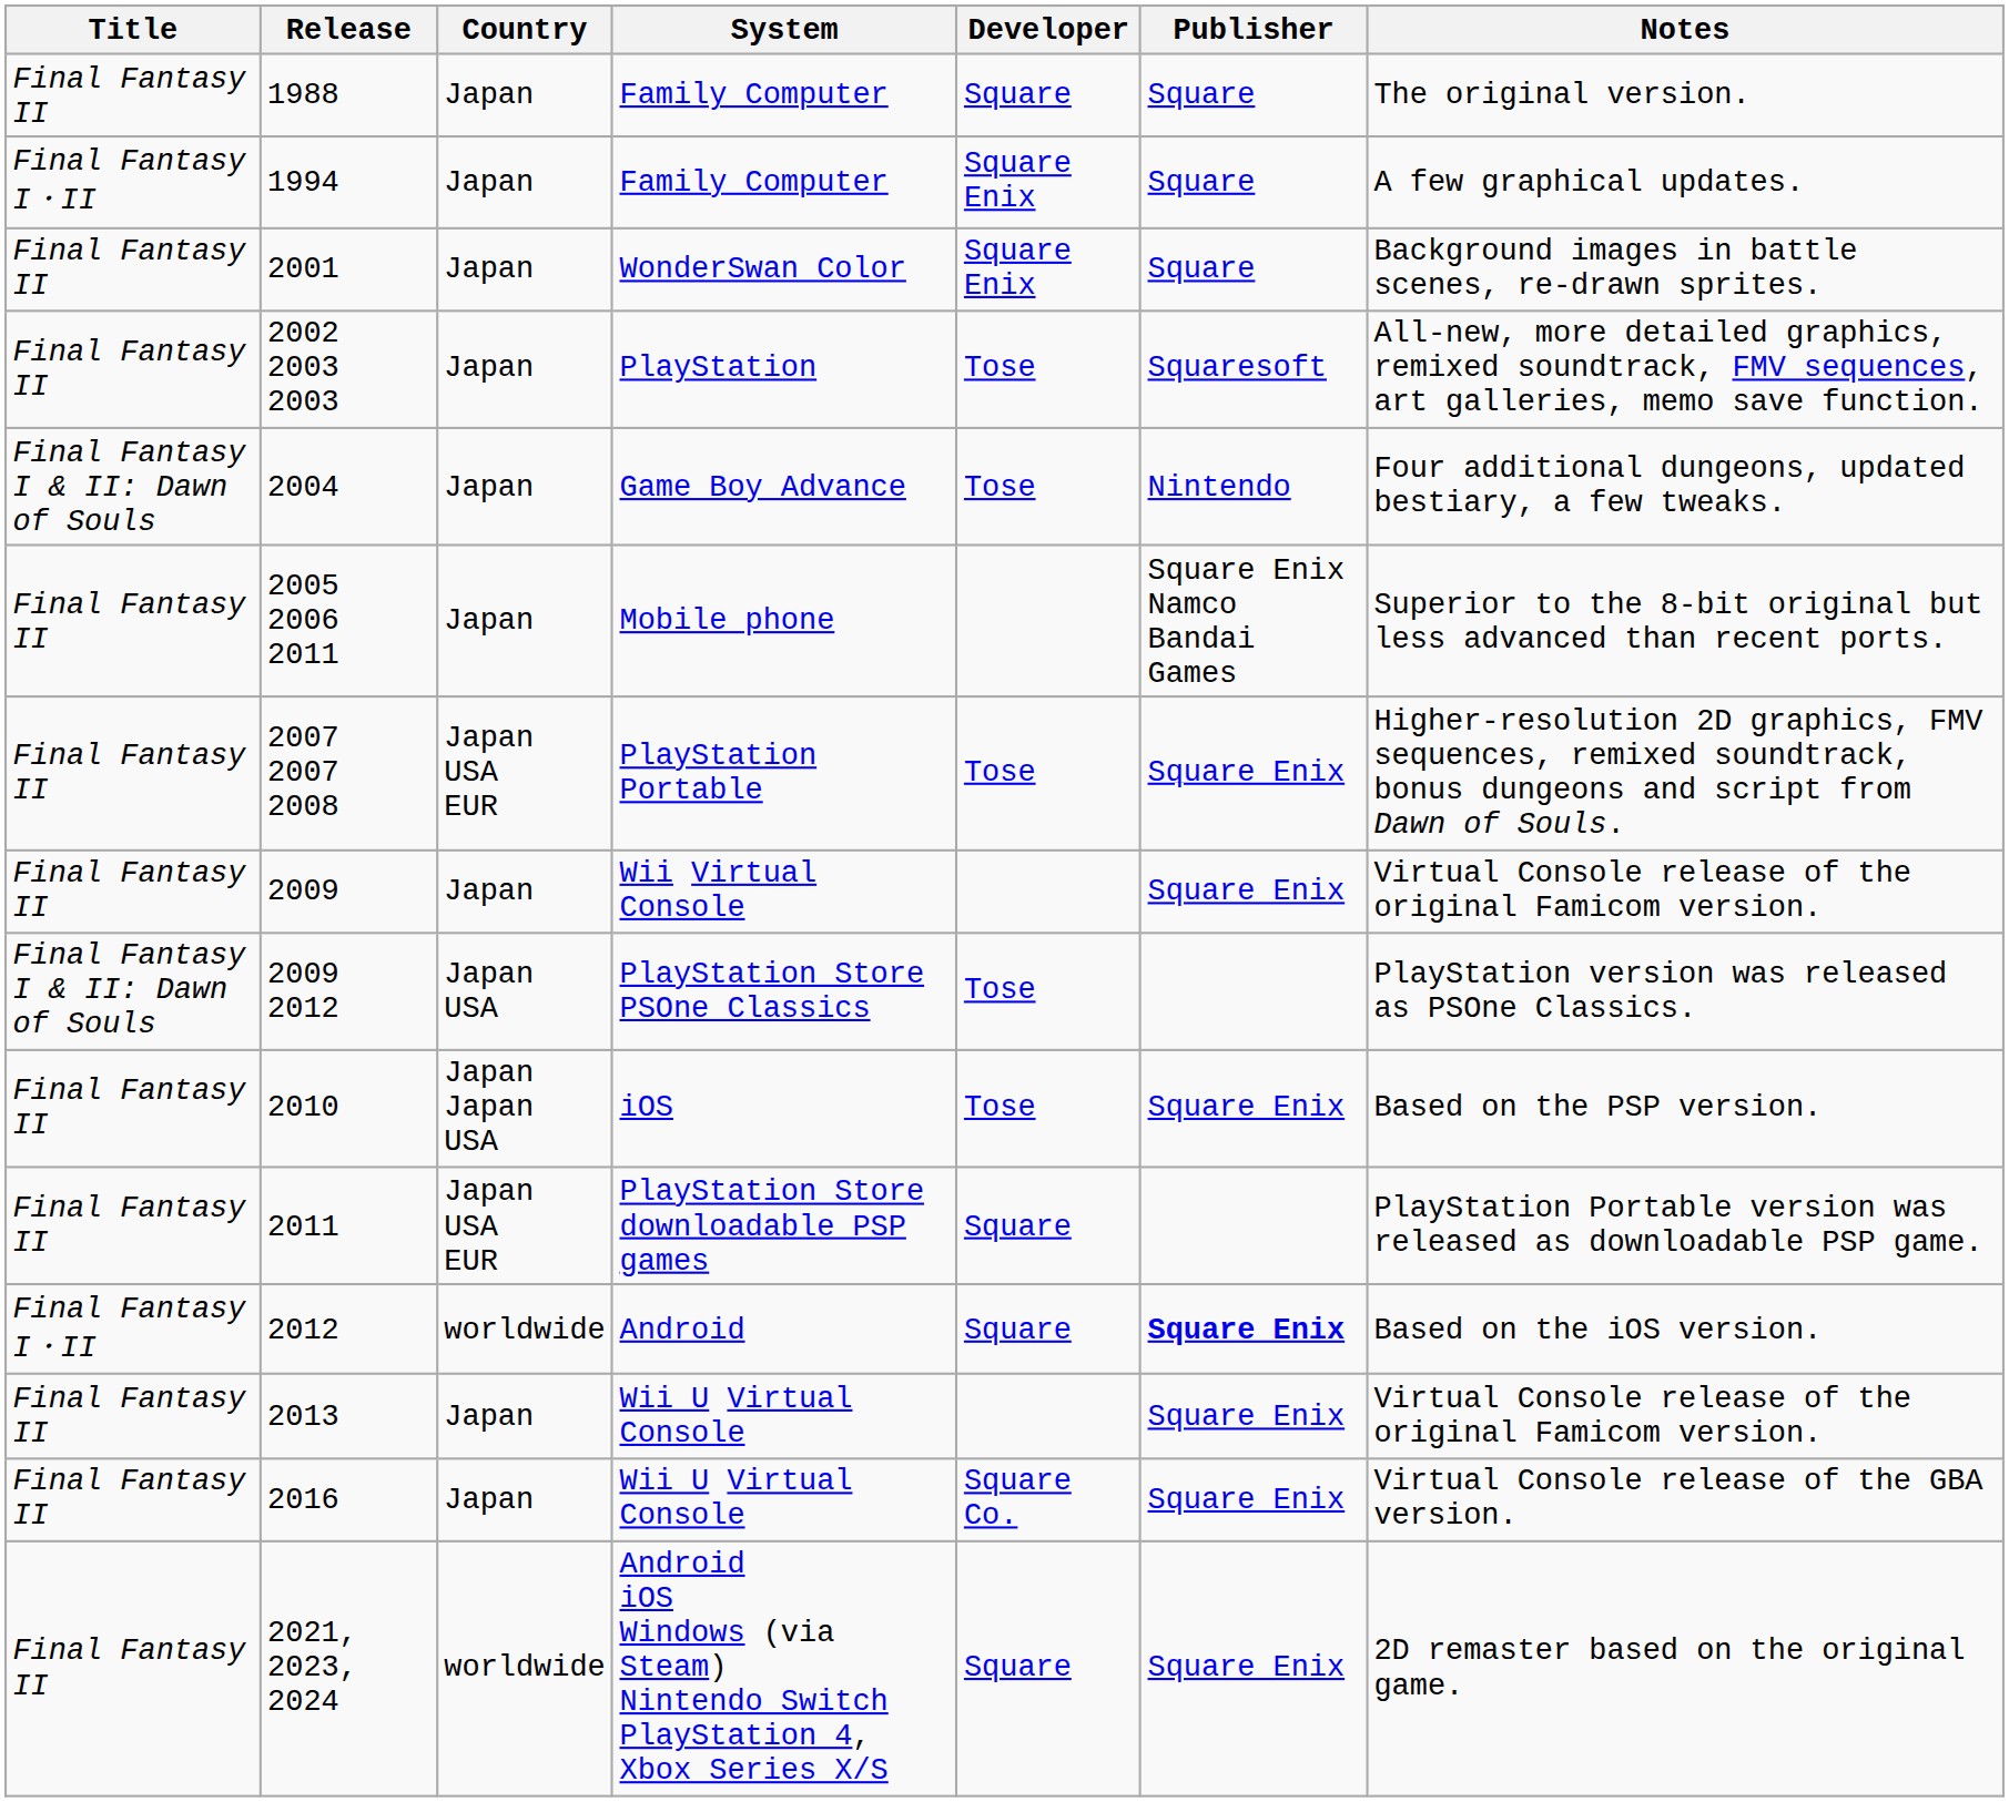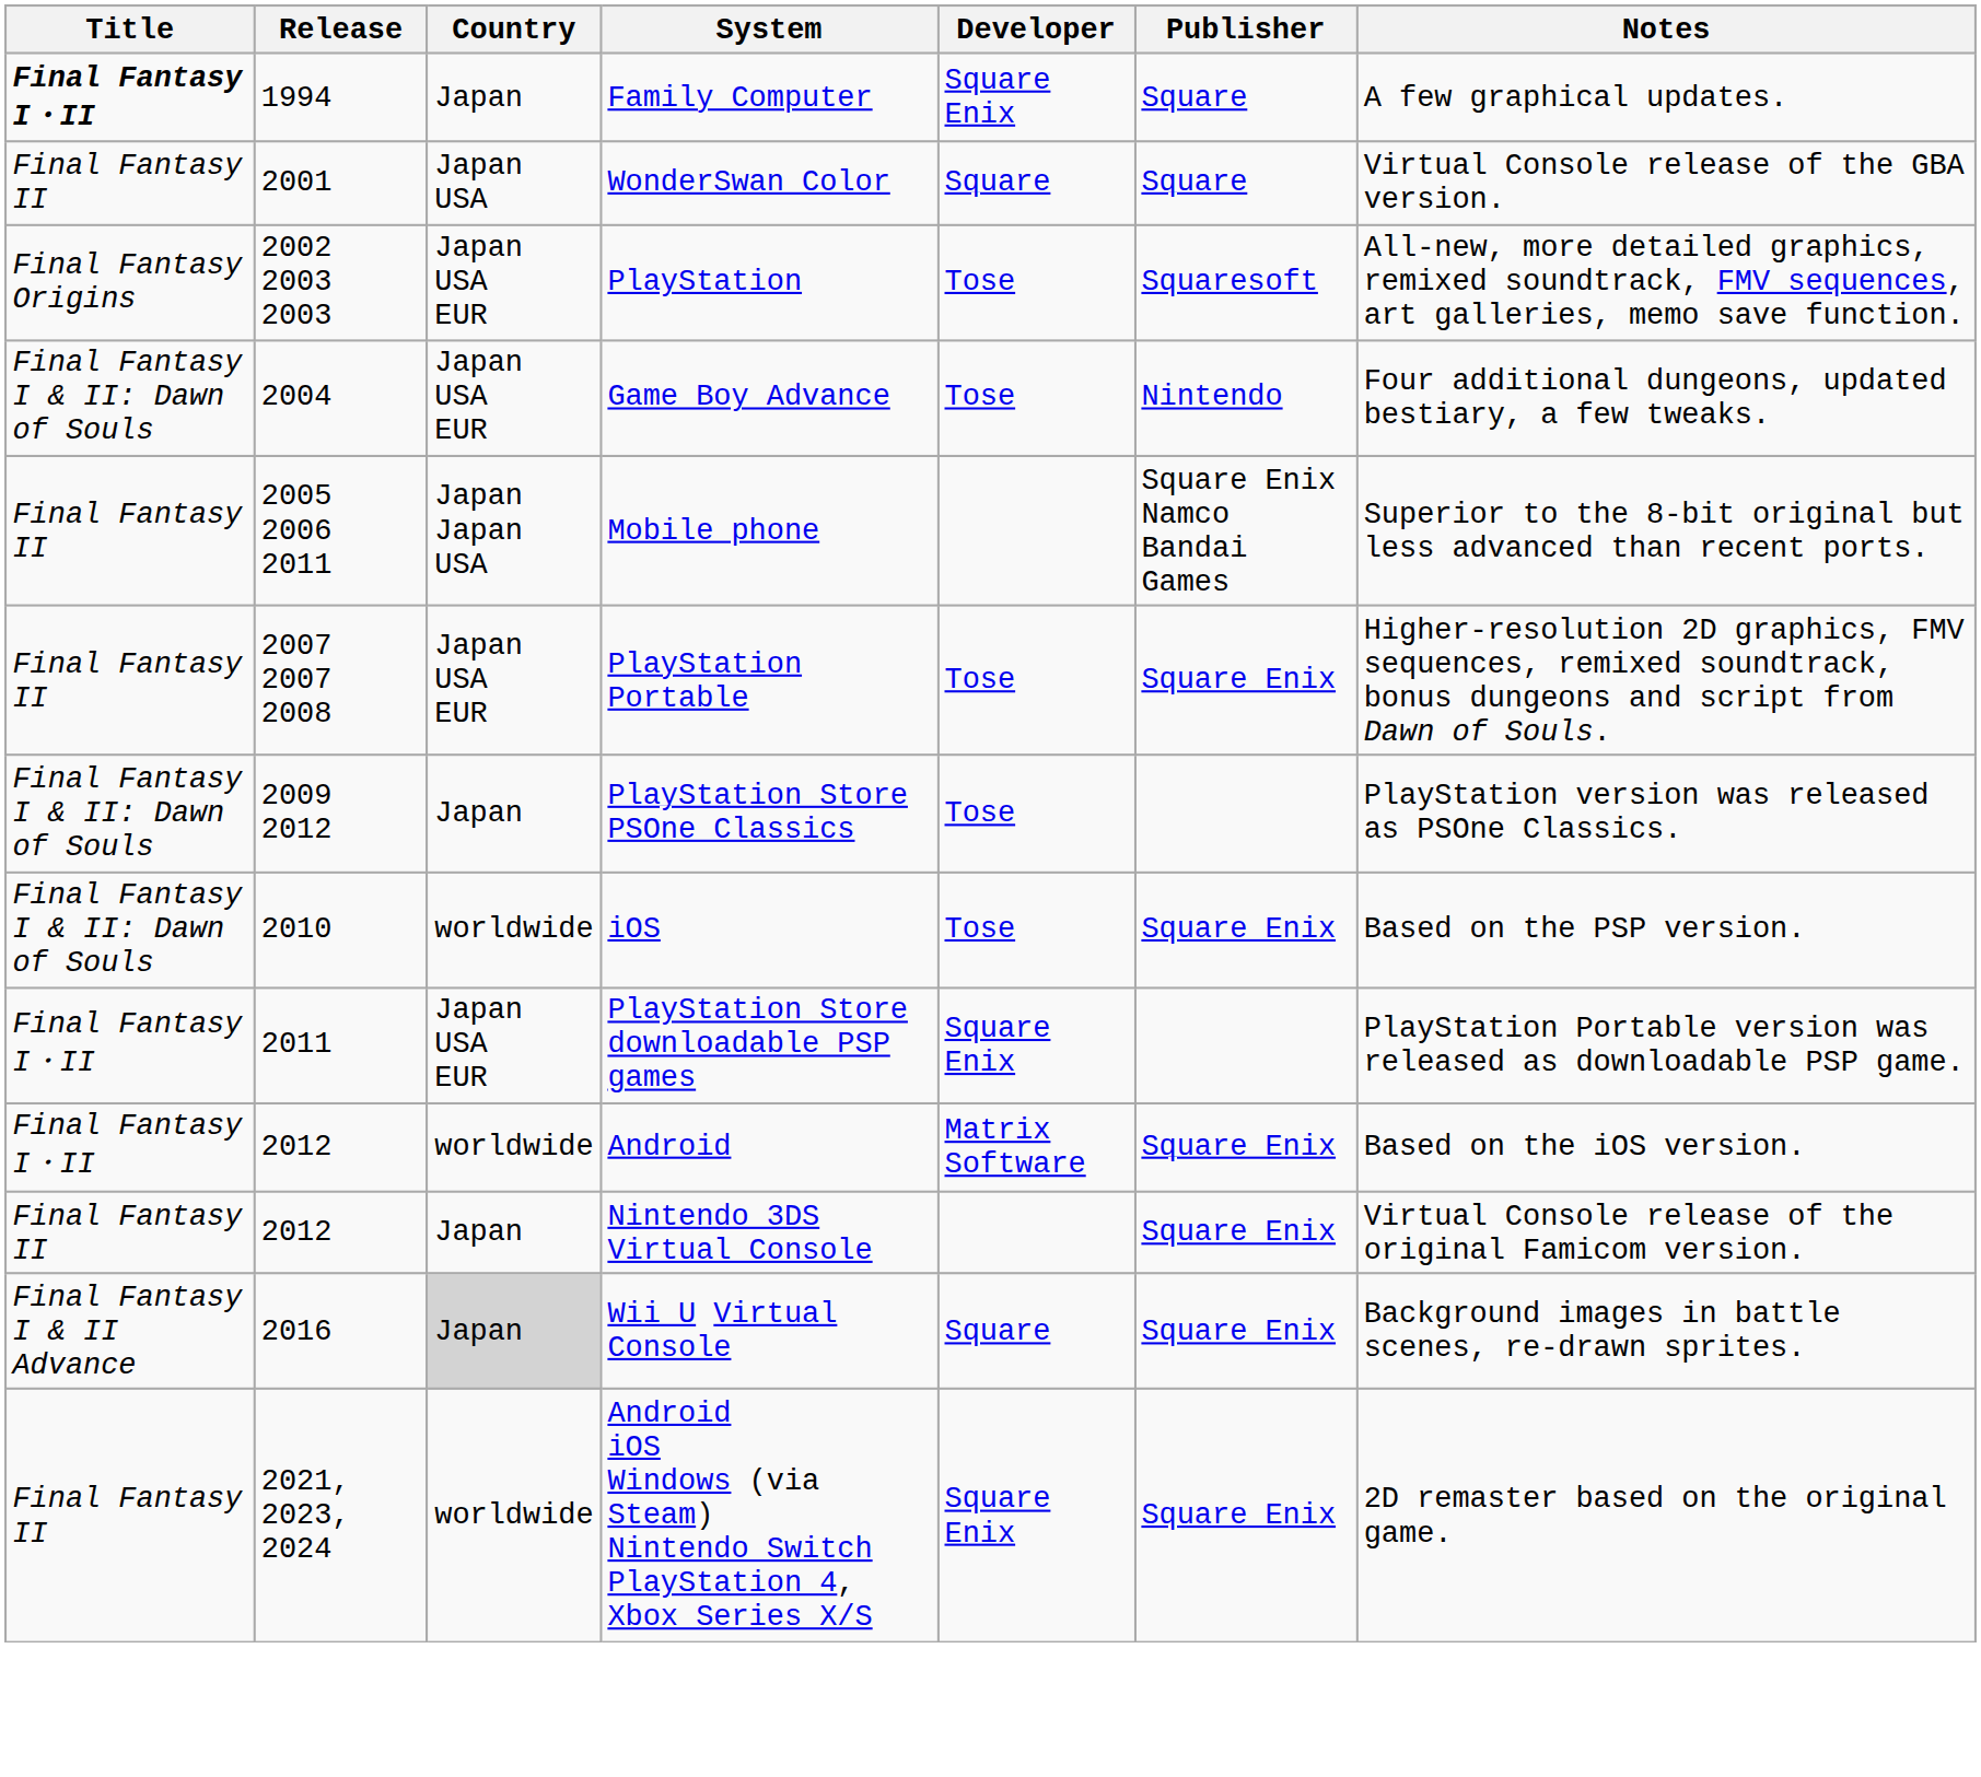- row: Final Fantasy II | 1988 | Japan | Family Computer | Square | Square | The original version.
1994 | Title: normal -> bold
2001 | Country: Japan -> Japan USA
2001 | Developer: Square Enix -> Square
2001 | Notes: Background images in battle scenes, re-drawn sprites. -> Virtual Console release of the GBA version.
2002 2003 2003 | Title: Final Fantasy II -> Final Fantasy Origins
2002 2003 2003 | Country: Japan -> Japan USA EUR
2004 | Country: Japan -> Japan USA EUR
2005 2006 2011 | Country: Japan -> Japan Japan USA
- row: Final Fantasy II | 2009 | Japan | Wii Virtual Console | Square Enix | Virtual Console release of the original Famicom version.
2009 2012 | Country: Japan USA -> Japan
2010 | Title: Final Fantasy II -> Final Fantasy I & II: Dawn of Souls
2010 | Country: Japan Japan USA -> worldwide
2011 | Title: Final Fantasy II -> Final Fantasy I・II
2011 | Developer: Square -> Square Enix
2012 / Android | Developer: Square -> Matrix Software
2012 / Android | Publisher: bold -> normal
+ row: Final Fantasy II | 2012 | Japan | Nintendo 3DS Virtual Console | Square Enix | Virtual Console release of the original Famicom version.
- row: Final Fantasy II | 2013 | Japan | Wii U Virtual Console | Square Enix | Virtual Console release of the original Famicom version.
2016 | Title: Final Fantasy II -> Final Fantasy I & II Advance
2016 | Country: no background -> lightgrey background
2016 | Developer: Square Co. -> Square
2016 | Notes: Virtual Console release of the GBA version. -> Background images in battle scenes, re-drawn sprites.
2021, 2023, 2024 | Developer: Square -> Square Enix
